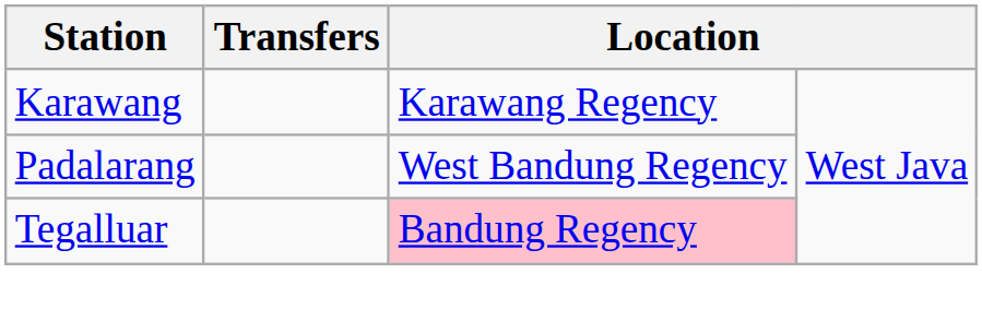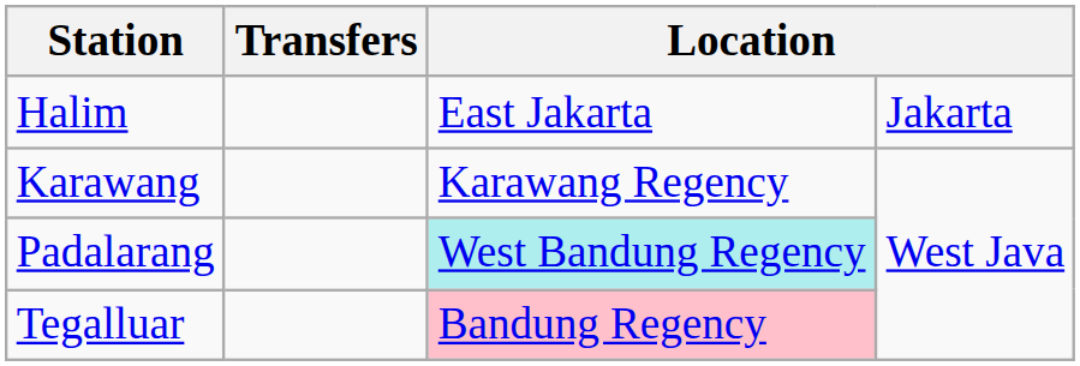+ row: Halim | East Jakarta | Jakarta
Padalarang | column 3: no background -> paleturquoise background
